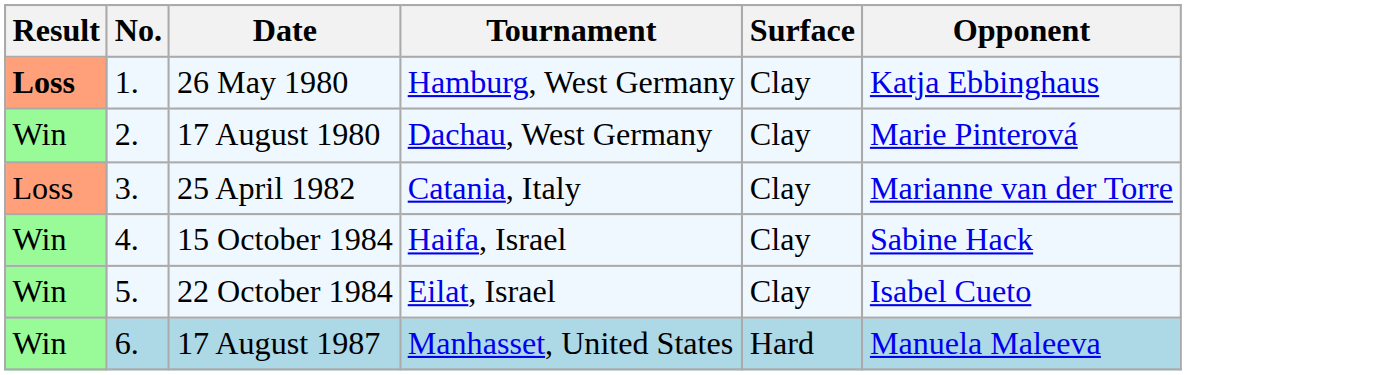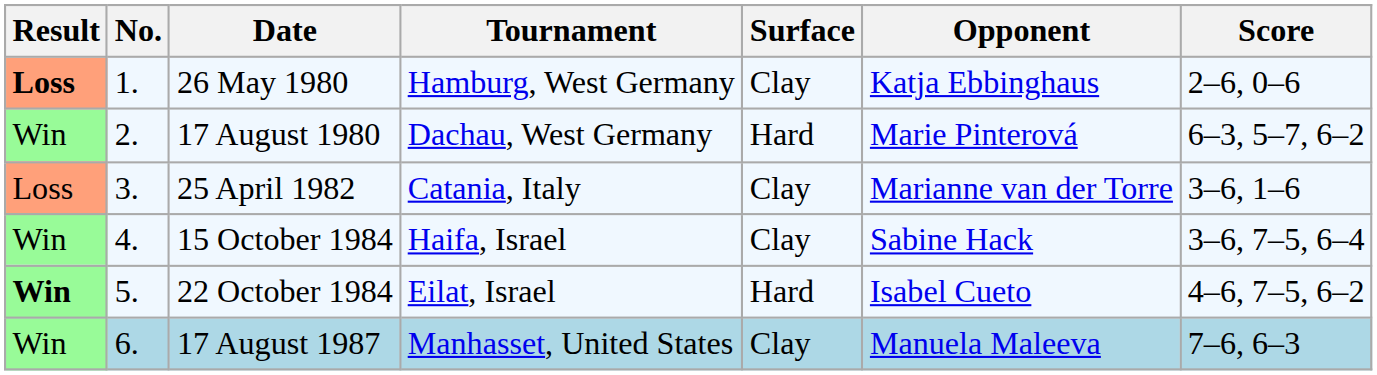+ column: Score | 2–6, 0–6 | 6–3, 5–7, 6–2 | 3–6, 1–6 | 3–6, 7–5, 6–4 | 4–6, 7–5, 6–2 | 7–6, 6–3
17 August 1980 | Surface: Clay -> Hard
22 October 1984 | Result: normal -> bold
22 October 1984 | Surface: Clay -> Hard
17 August 1987 | Surface: Hard -> Clay
